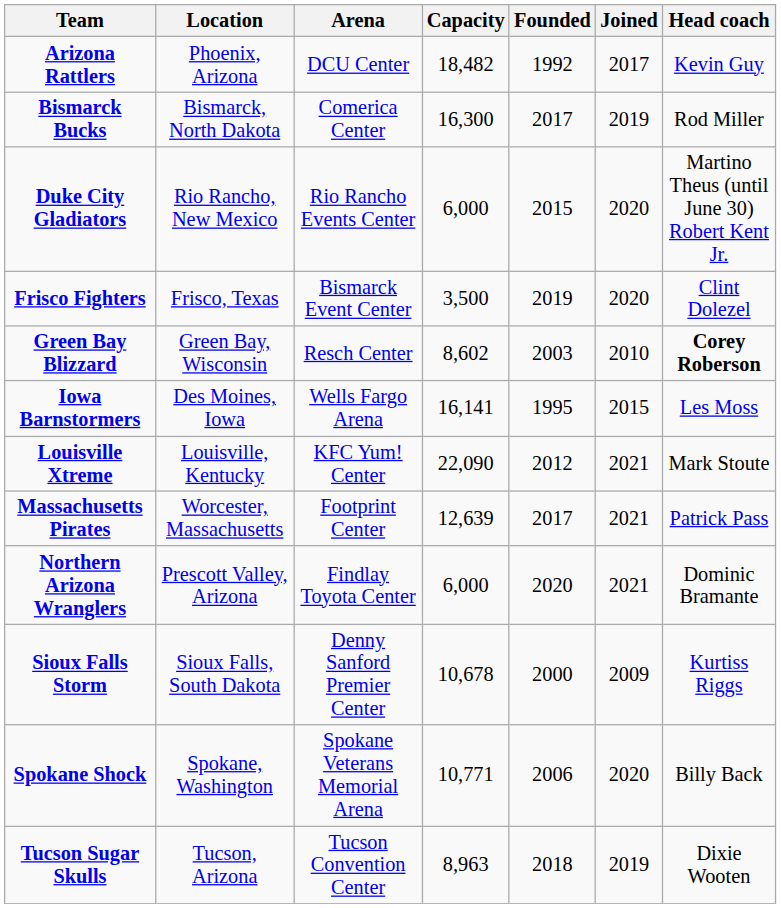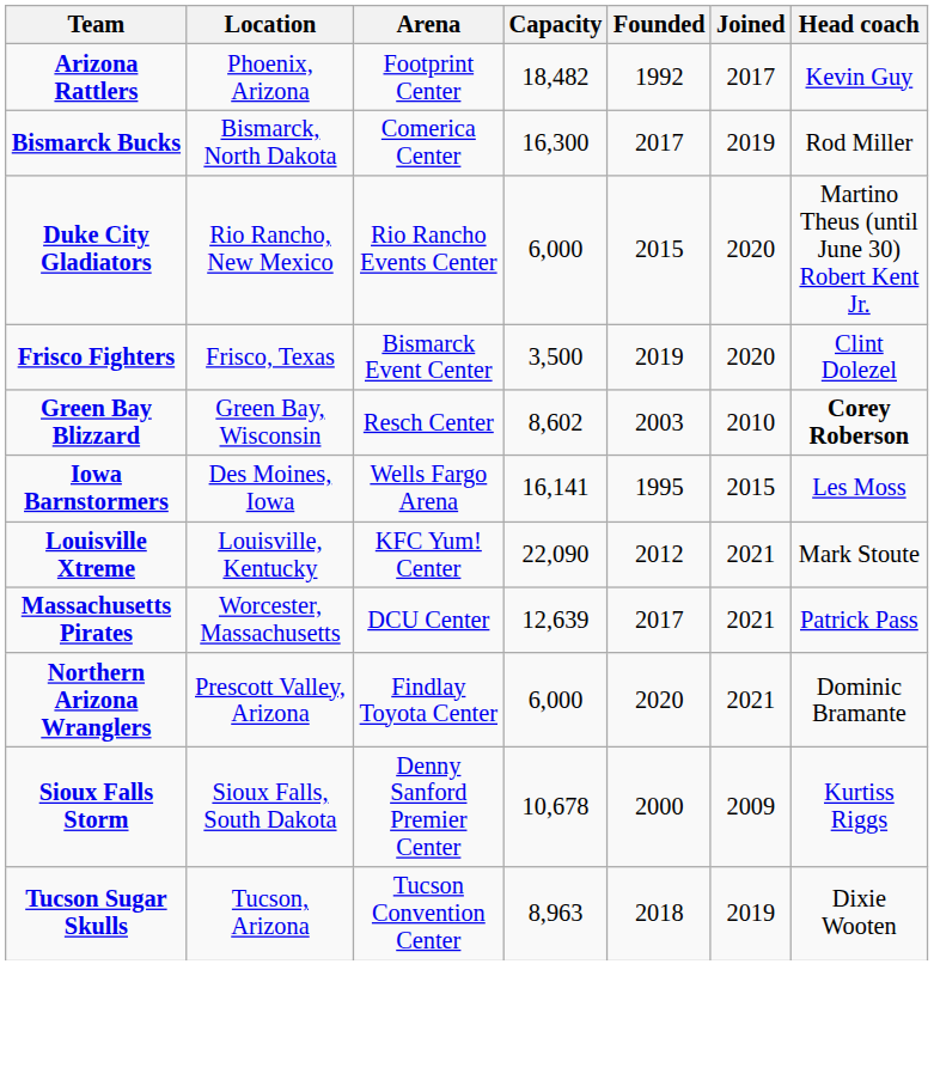Arizona Rattlers | Arena: DCU Center -> Footprint Center
Massachusetts Pirates | Arena: Footprint Center -> DCU Center
- row: Spokane Shock | Spokane, Washington | Spokane Veterans Memorial Arena | 10,771 | 2006 | 2020 | Billy Back
